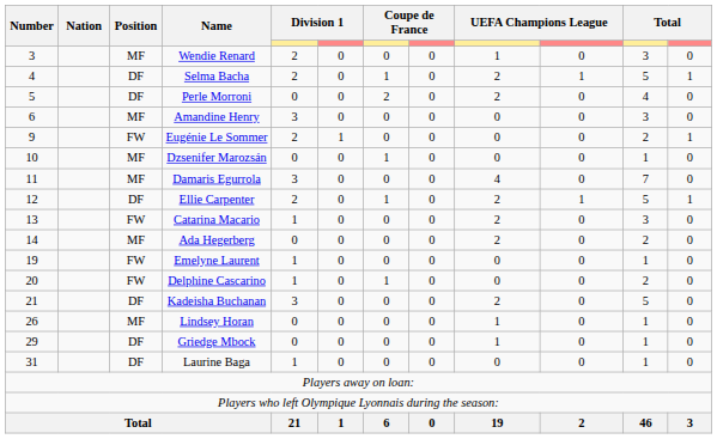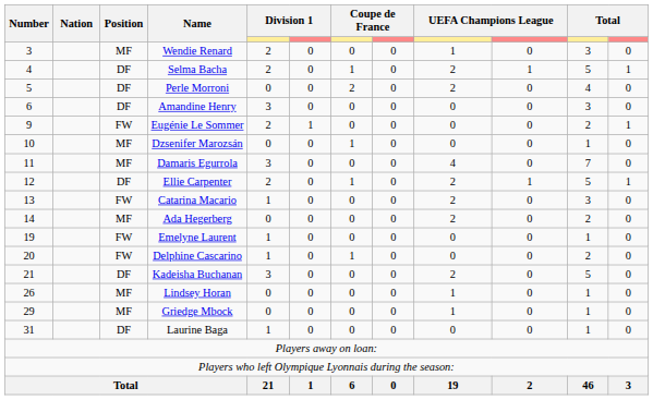Amandine Henry | Position: MF -> DF
Griedge Mbock | Position: DF -> MF
